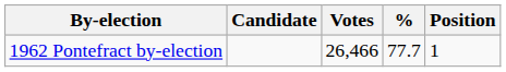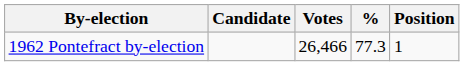1962 Pontefract by-election | %: 77.7 -> 77.3
